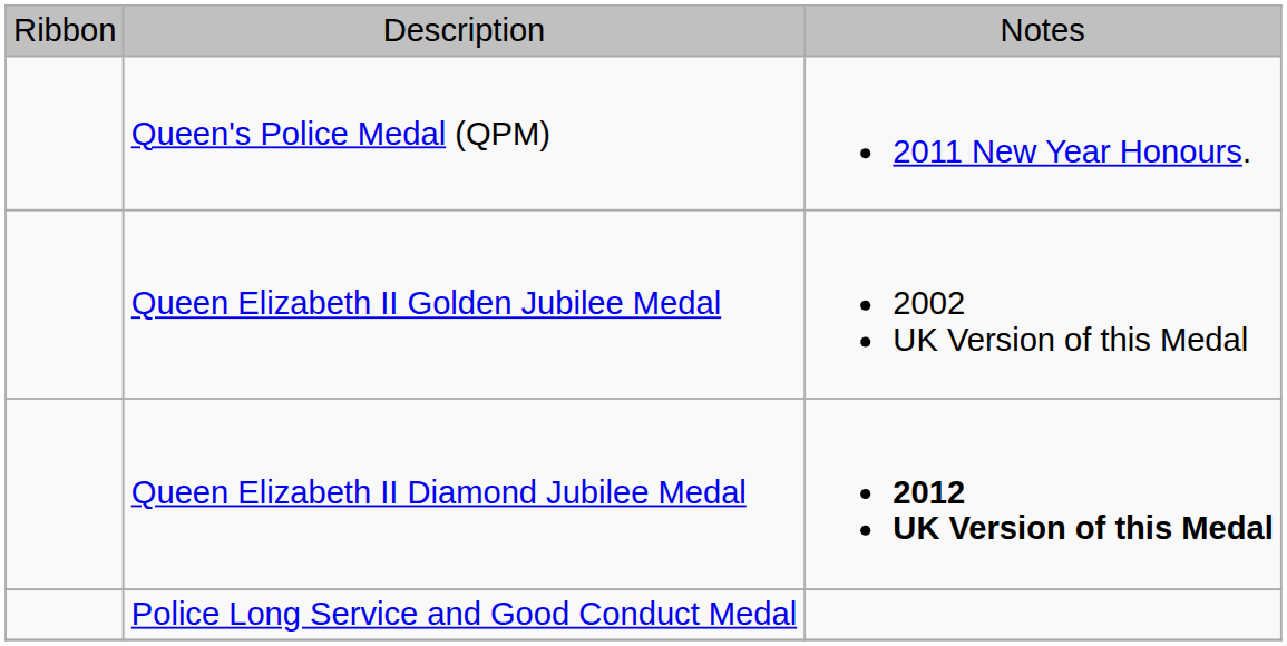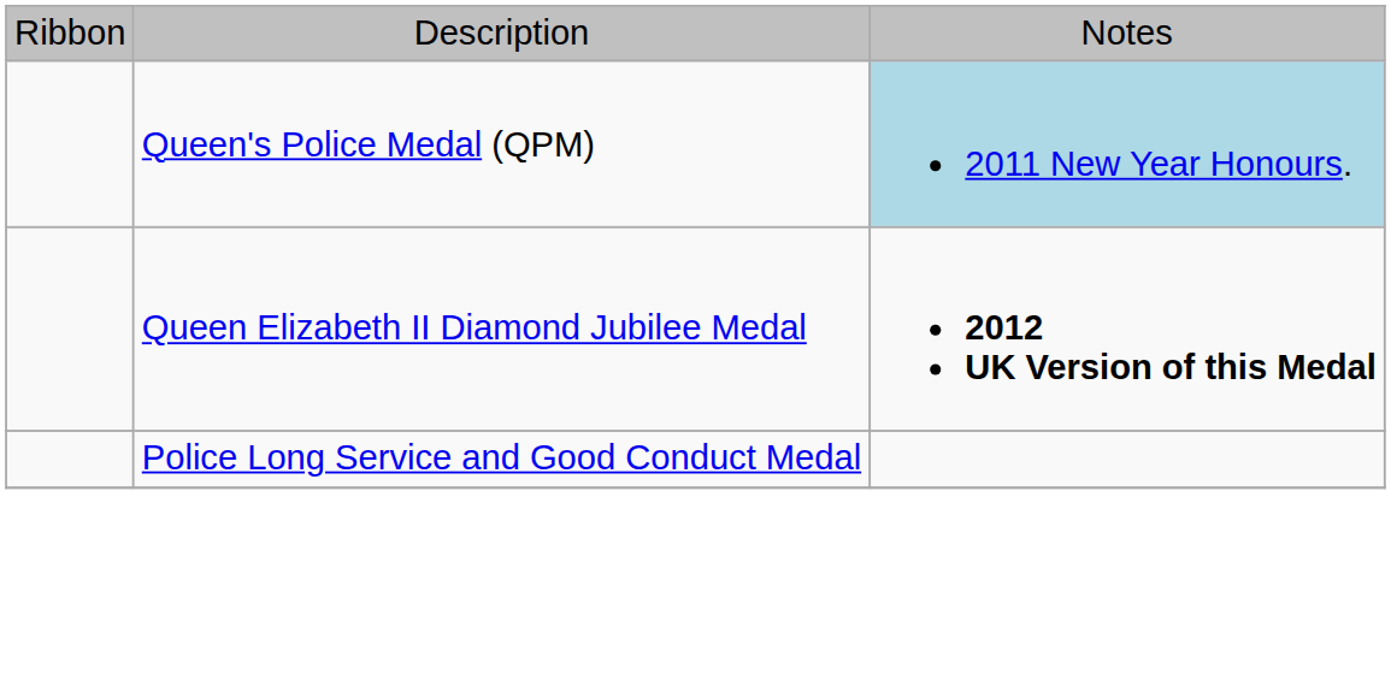Queen's Police Medal (QPM) | column 3: no background -> lightblue background
- row: Queen Elizabeth II Golden Jubilee Medal | 2002 UK Version of this Medal
